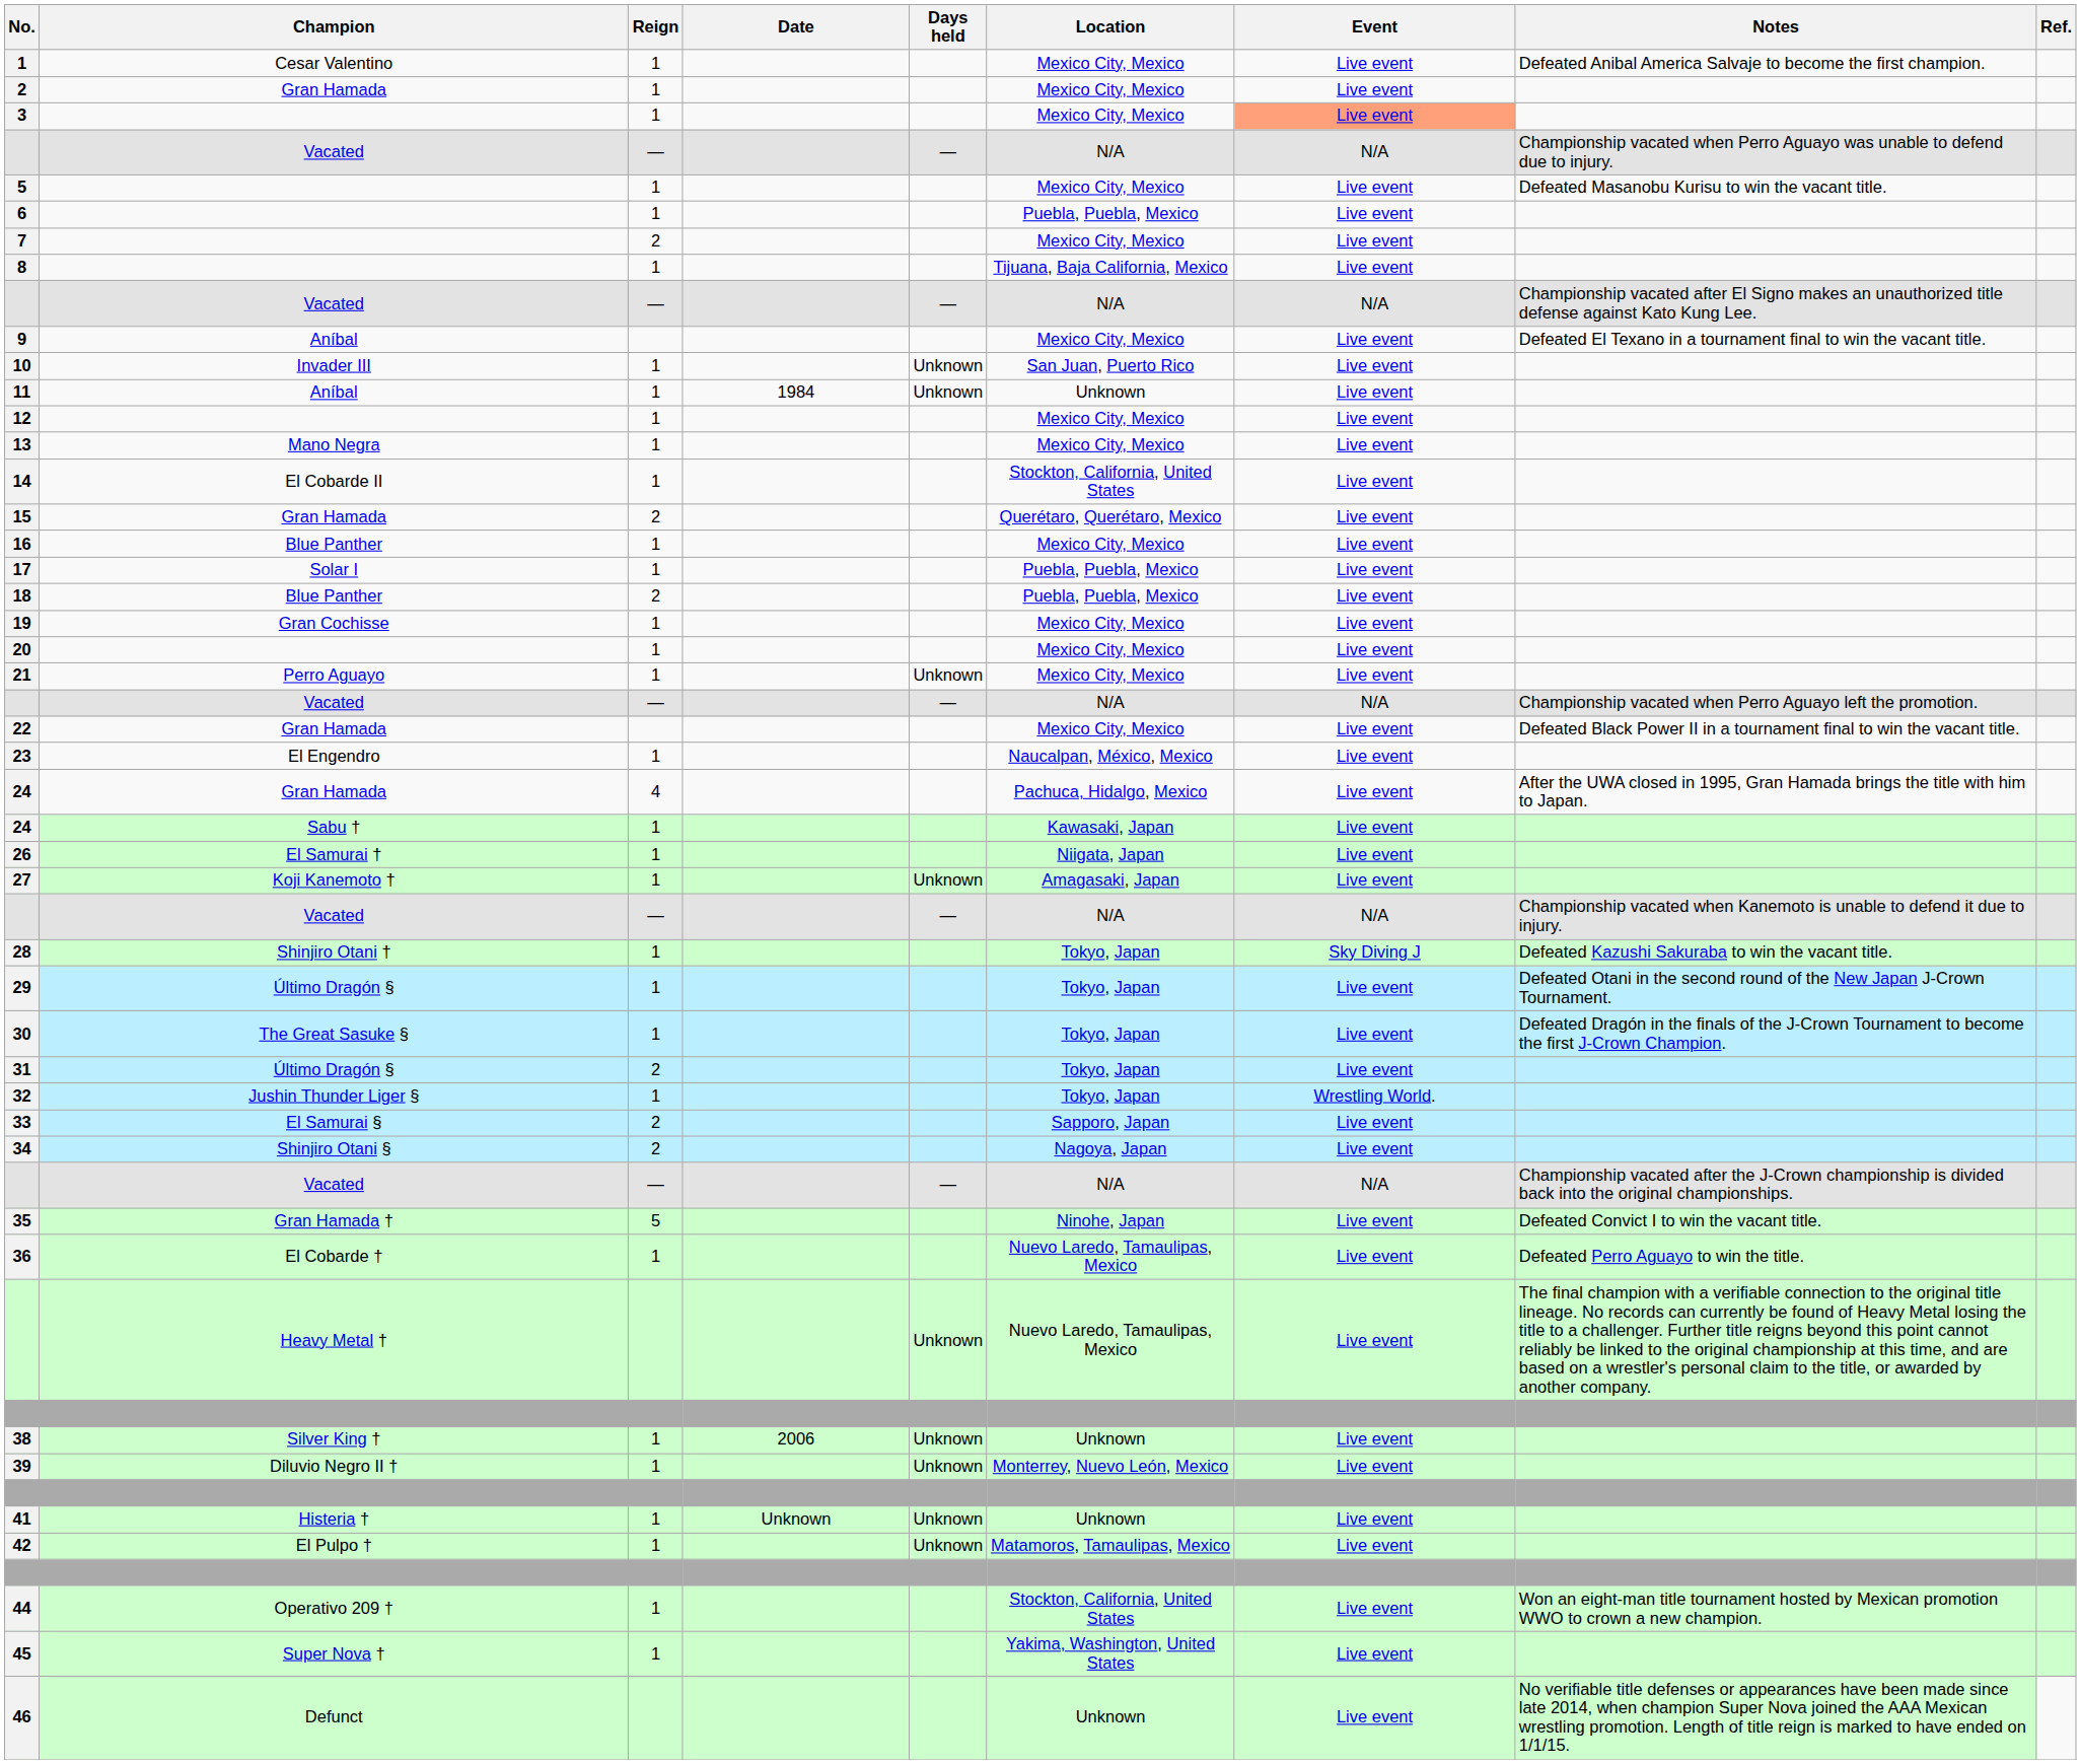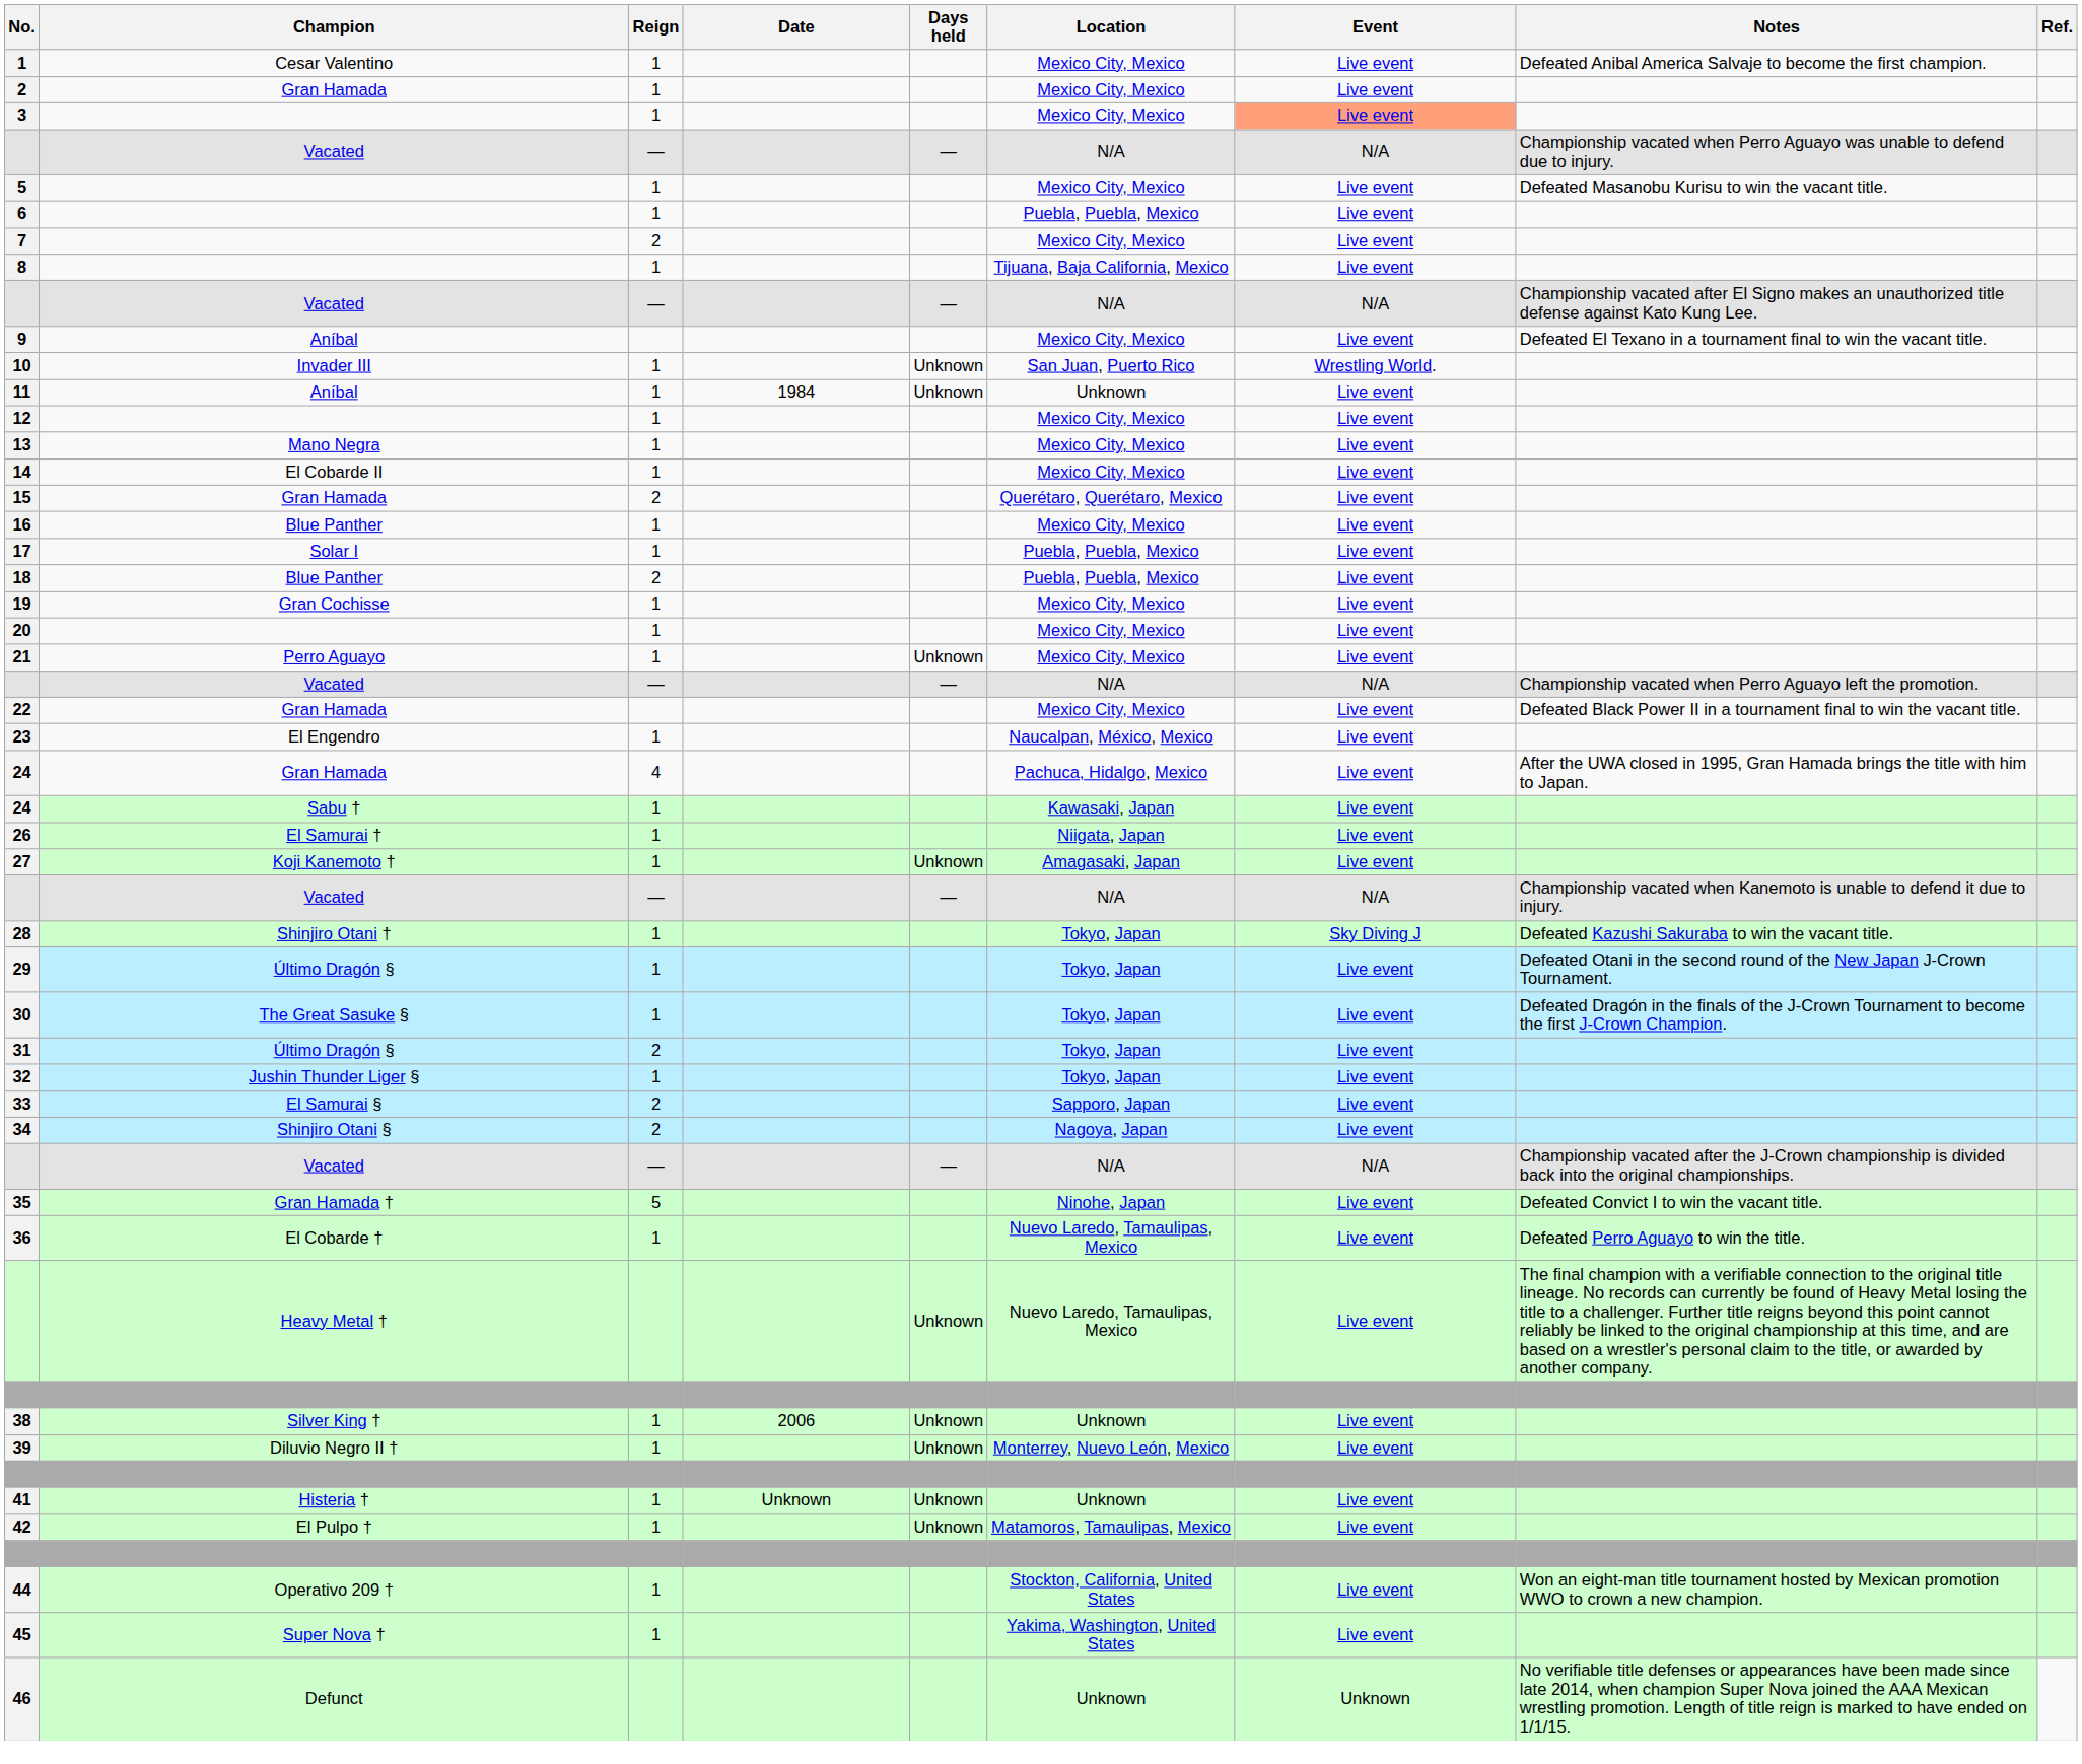10 | Event: Live event -> Wrestling World.
14 | Location: Stockton, California, United States -> Mexico City, Mexico
32 | Event: Wrestling World. -> Live event
46 | Event: Live event -> Unknown
